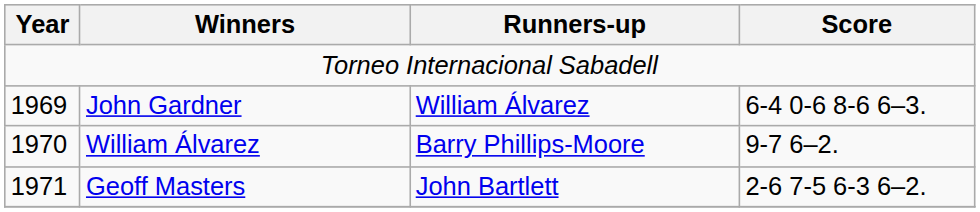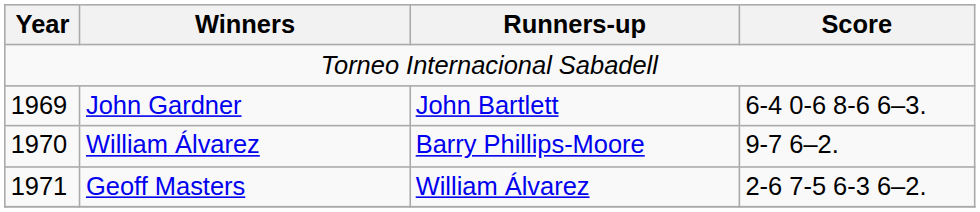John Gardner | Runners-up: William Álvarez -> John Bartlett
Geoff Masters | Runners-up: John Bartlett -> William Álvarez
